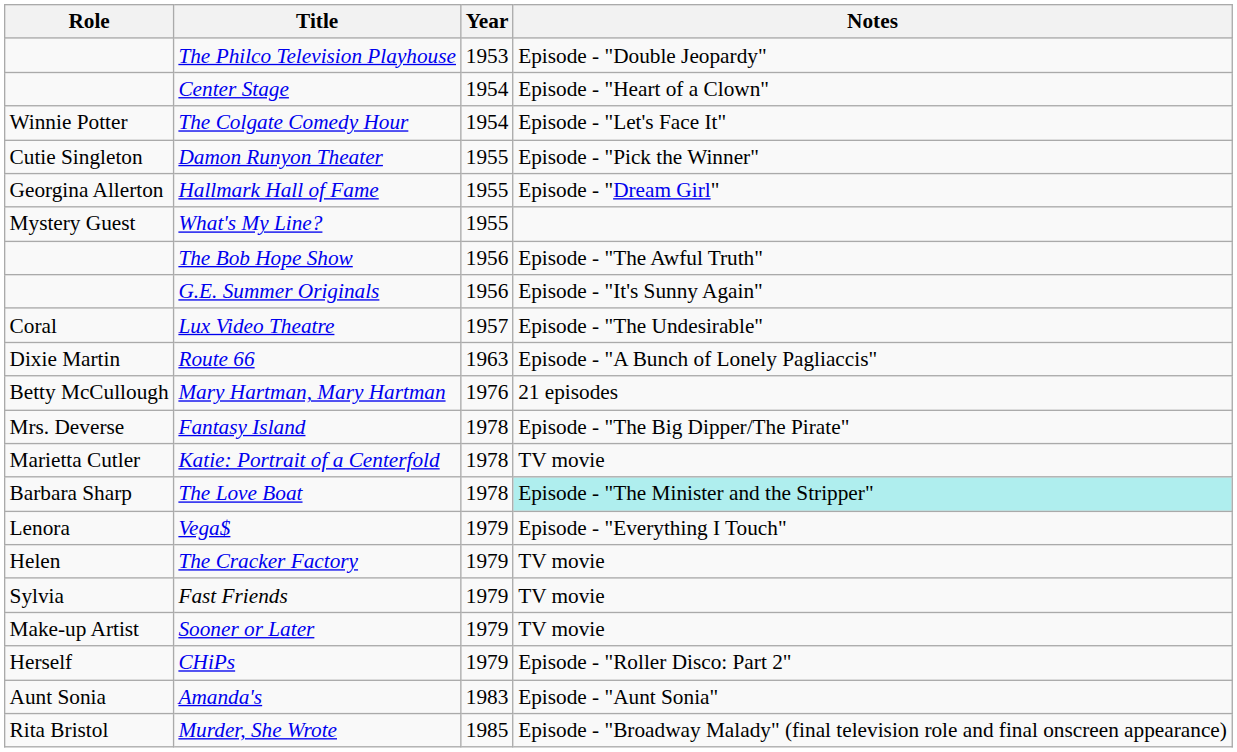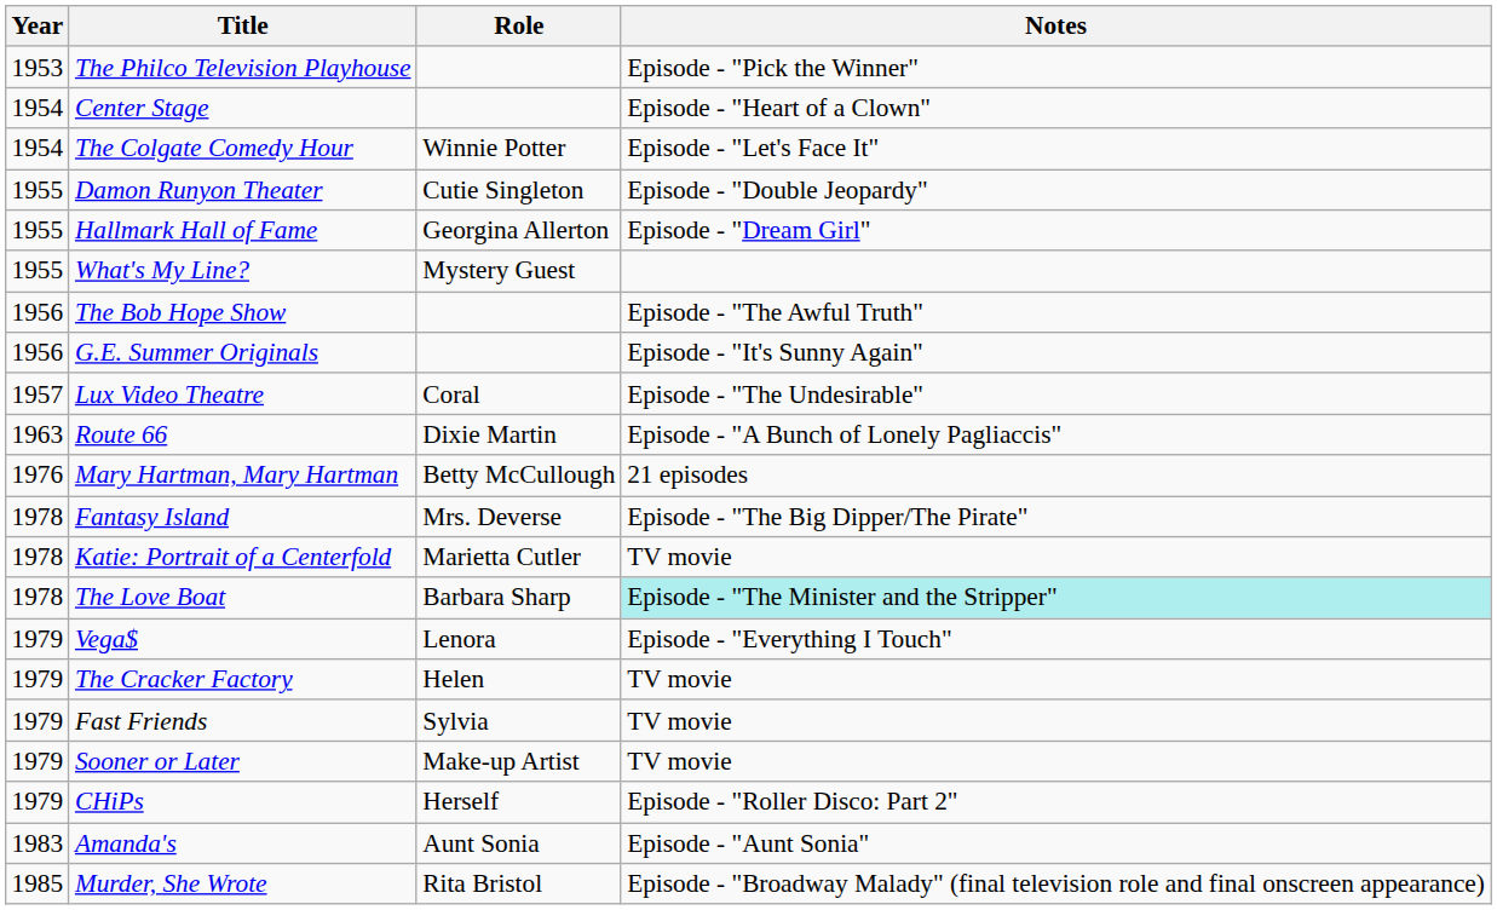columns swapped: Year <-> Role
The Philco Television Playhouse | Notes: Episode - "Double Jeopardy" -> Episode - "Pick the Winner"
Damon Runyon Theater | Notes: Episode - "Pick the Winner" -> Episode - "Double Jeopardy"
